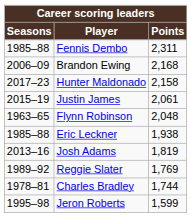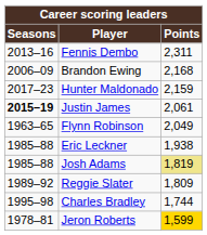Fennis Dembo | Seasons: 1985–88 -> 2013–16
Hunter Maldonado | Points: 2,158 -> 2,159
Justin James | Seasons: normal -> bold
Flynn Robinson | Points: 2,048 -> 2,049
Josh Adams | Seasons: 2013–16 -> 1985–88
Josh Adams | Points: no background -> khaki background
Reggie Slater | Points: 1,769 -> 1,809
Charles Bradley | Seasons: 1978–81 -> 1995–98
Jeron Roberts | Seasons: 1995–98 -> 1978–81
Jeron Roberts | Points: no background -> gold background
